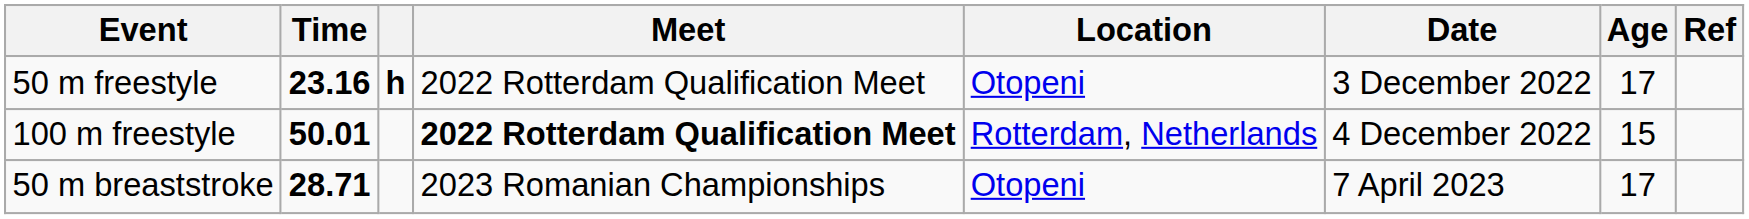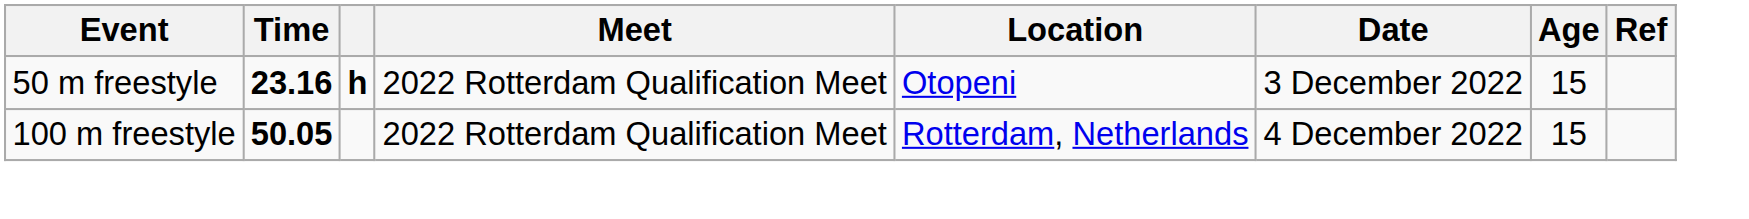50 m freestyle | Age: 17 -> 15
100 m freestyle | Time: 50.01 -> 50.05
100 m freestyle | Meet: bold -> normal
- row: 50 m breaststroke | 28.71 | 2023 Romanian Championships | Otopeni | 7 April 2023 | 17
